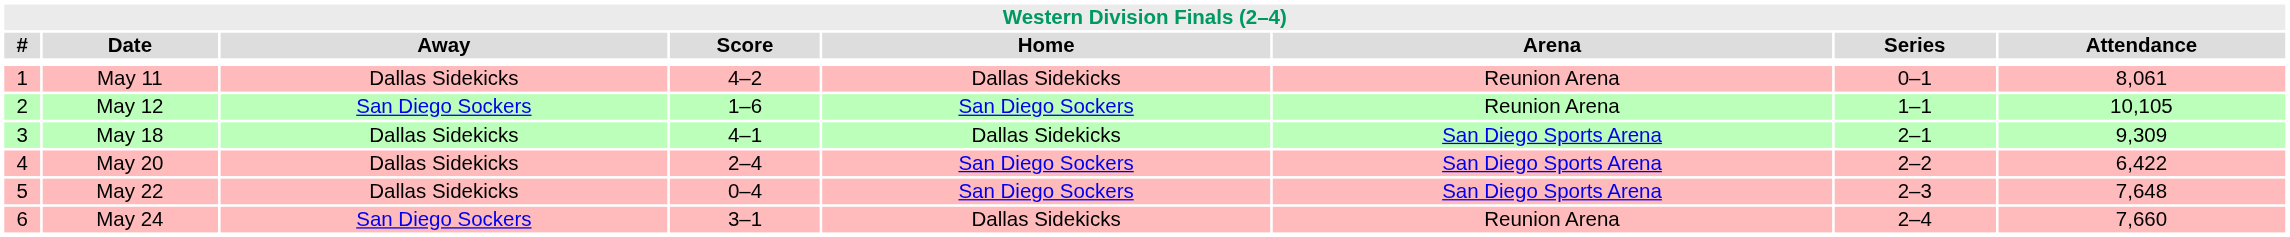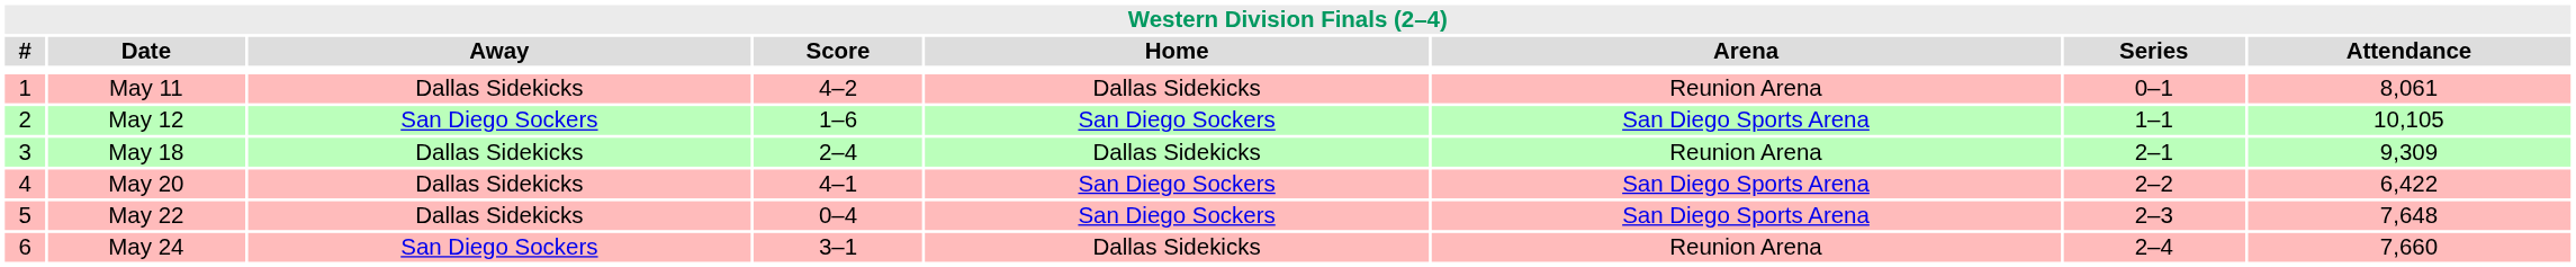May 12 | Arena: Reunion Arena -> San Diego Sports Arena
May 18 | Score: 4–1 -> 2–4
May 18 | Arena: San Diego Sports Arena -> Reunion Arena
May 20 | Score: 2–4 -> 4–1
